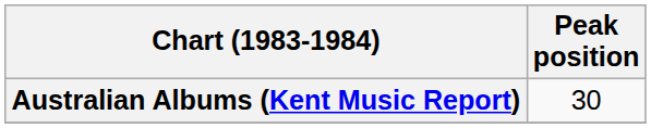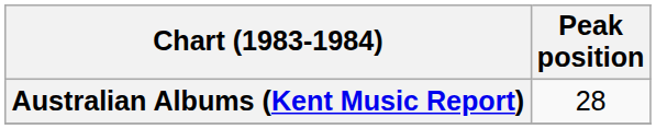Australian Albums (Kent Music Report) | Peak position: 30 -> 28
